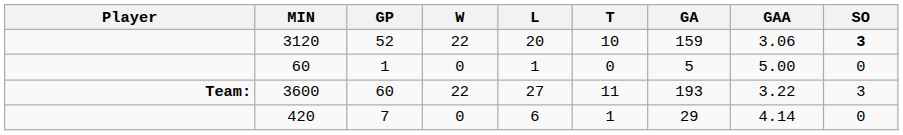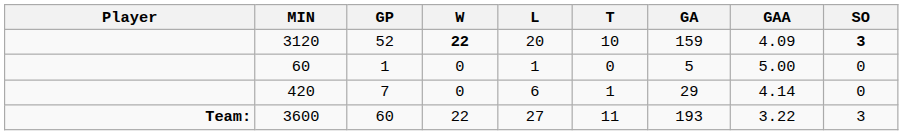3120 | W: normal -> bold
3120 | GAA: 3.06 -> 4.09
rows swapped: 420 <-> 3600
